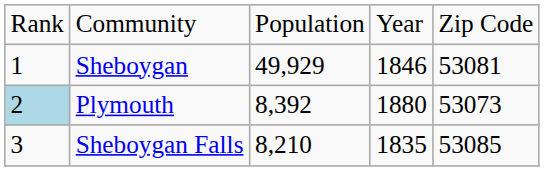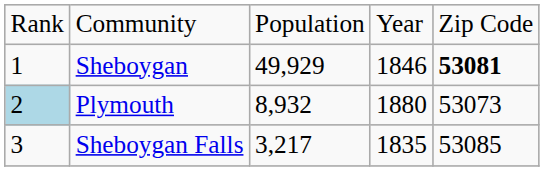Sheboygan | column 5: normal -> bold
Plymouth | column 3: 8,392 -> 8,932
Sheboygan Falls | column 3: 8,210 -> 3,217
